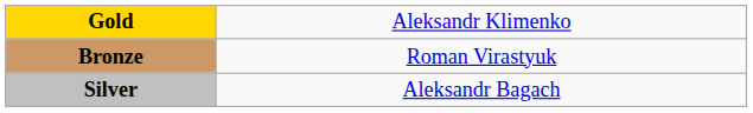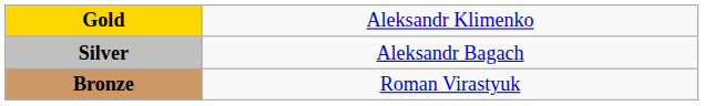rows swapped: Silver <-> Bronze
